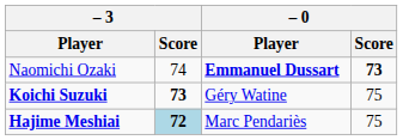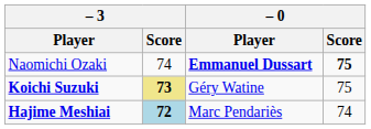Naomichi Ozaki | – 0 / Score: 73 -> 75
Koichi Suzuki | – 3 / Score: no background -> khaki background
Hajime Meshiai | – 0 / Score: 75 -> 74
